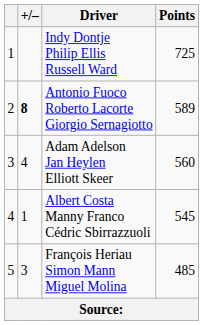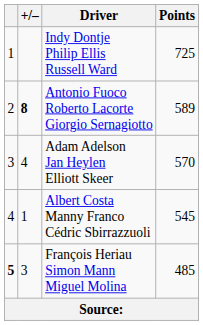Adam Adelson Jan Heylen Elliott Skeer | Points: 560 -> 570
François Heriau Simon Mann Miguel Molina | column 1: normal -> bold
